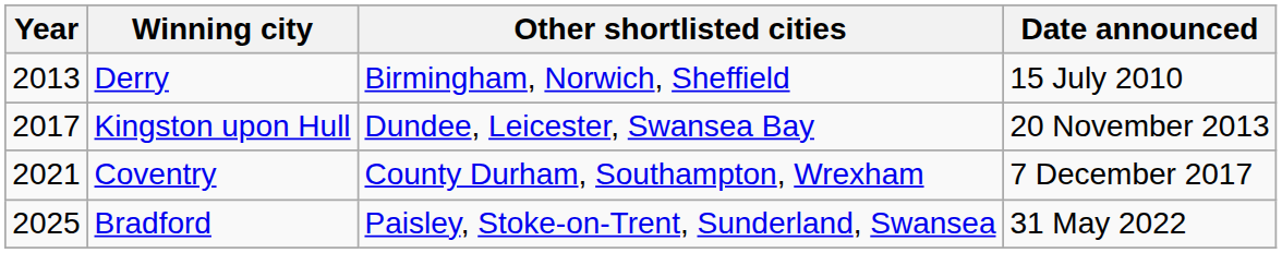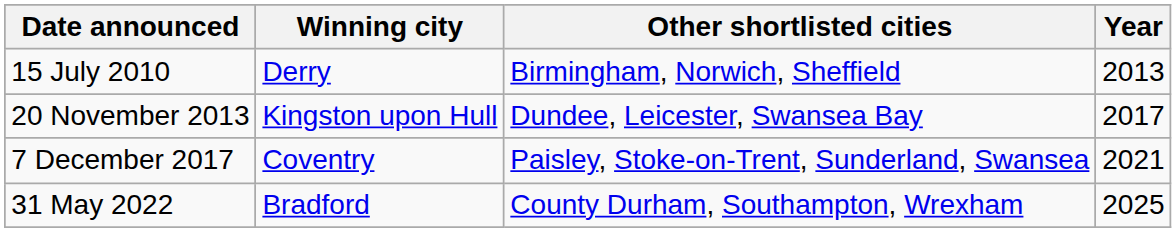columns swapped: Year <-> Date announced
Coventry | Other shortlisted cities: County Durham, Southampton, Wrexham -> Paisley, Stoke-on-Trent, Sunderland, Swansea
Bradford | Other shortlisted cities: Paisley, Stoke-on-Trent, Sunderland, Swansea -> County Durham, Southampton, Wrexham
